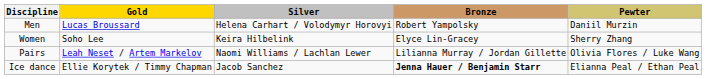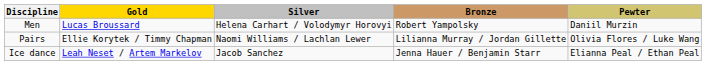- row: Women | Soho Lee | Keira Hilbelink | Elyce Lin-Gracey | Sherry Zhang
Pairs | Gold: Leah Neset / Artem Markelov -> Ellie Korytek / Timmy Chapman
Ice dance | Gold: Ellie Korytek / Timmy Chapman -> Leah Neset / Artem Markelov
Ice dance | Bronze: bold -> normal
